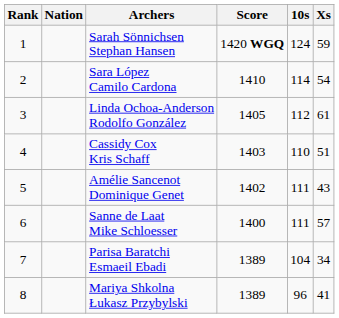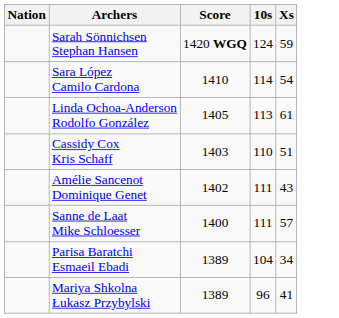- column: Rank | 1 | 2 | 3 | 4 | 5 | 6 | 7 | 8
Linda Ochoa-Anderson Rodolfo González | 10s: 112 -> 113
